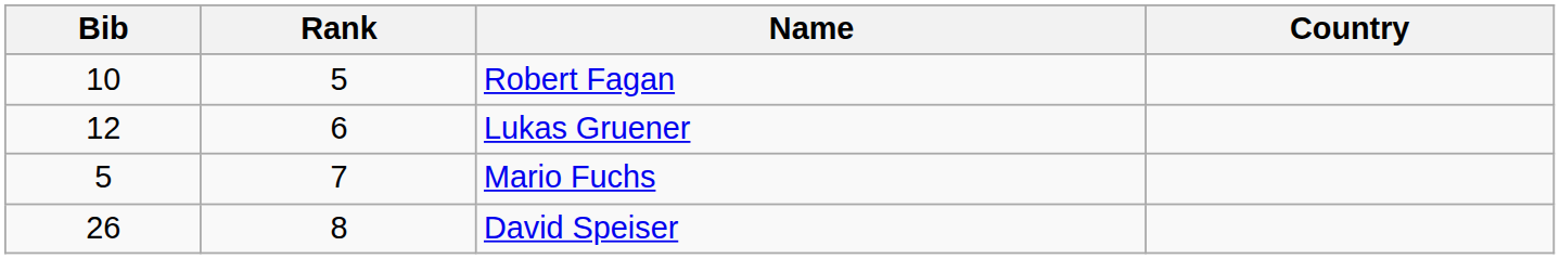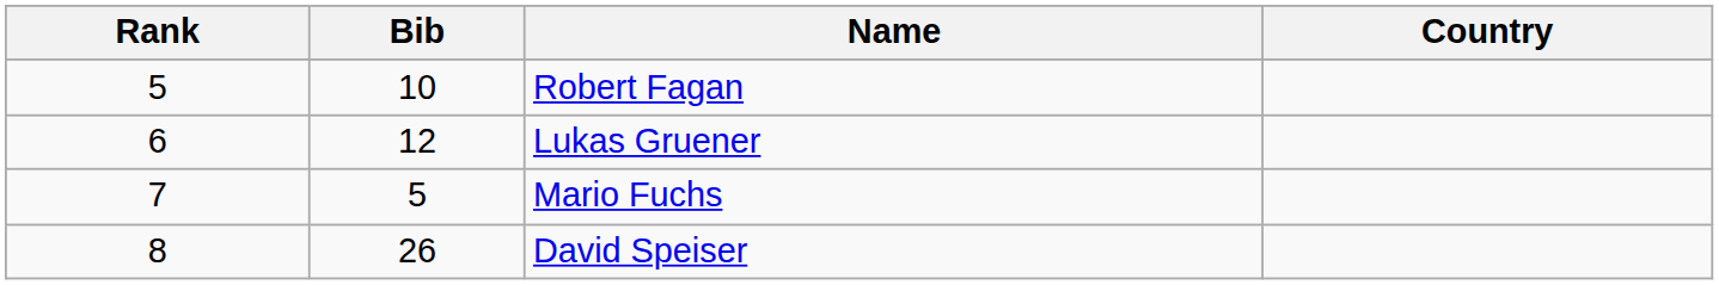columns swapped: Rank <-> Bib
